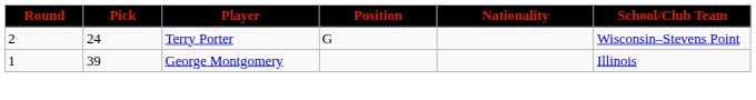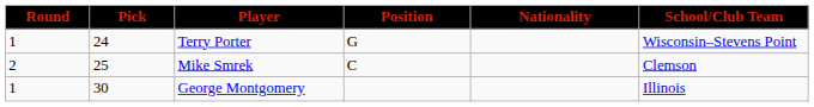Terry Porter | Round: 2 -> 1
+ row: 2 | 25 | Mike Smrek | C | Clemson
George Montgomery | Pick: 39 -> 30
